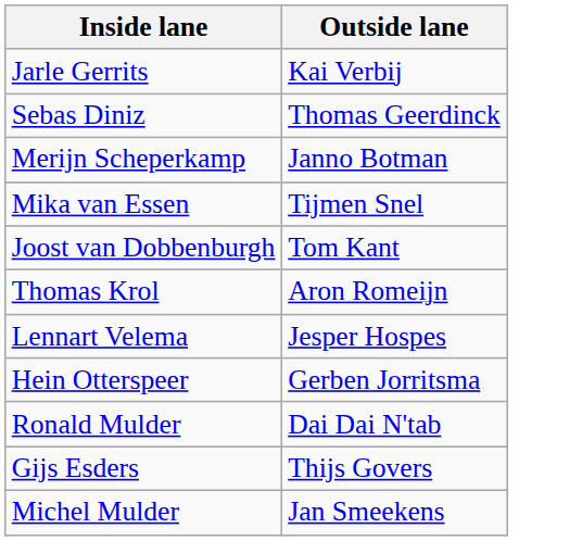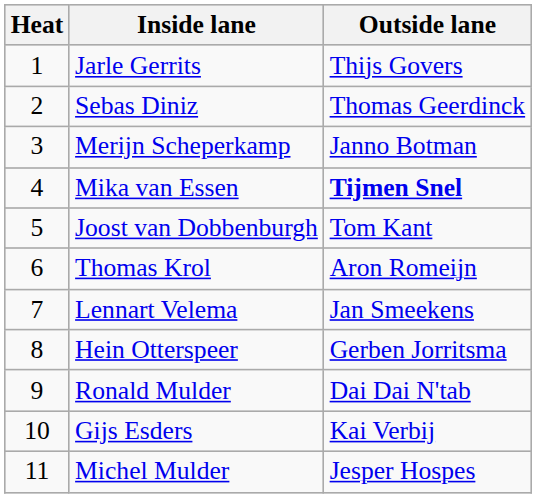+ column: Heat | 1 | 2 | 3 | 4 | 5 | 6 | 7 | 8 | 9 | 10 | 11
Jarle Gerrits | Outside lane: Kai Verbij -> Thijs Govers
Mika van Essen | Outside lane: normal -> bold
Lennart Velema | Outside lane: Jesper Hospes -> Jan Smeekens
Gijs Esders | Outside lane: Thijs Govers -> Kai Verbij
Michel Mulder | Outside lane: Jan Smeekens -> Jesper Hospes
